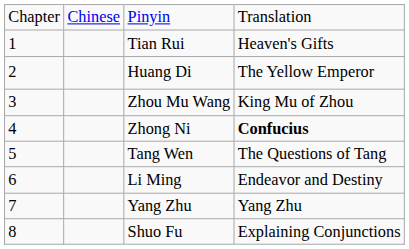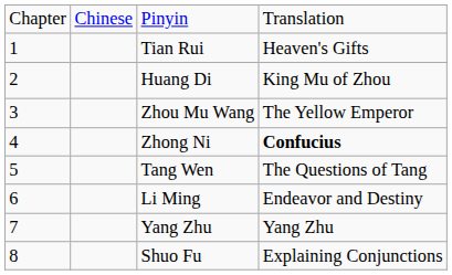Huang Di | column 4: The Yellow Emperor -> King Mu of Zhou
Zhou Mu Wang | column 4: King Mu of Zhou -> The Yellow Emperor
